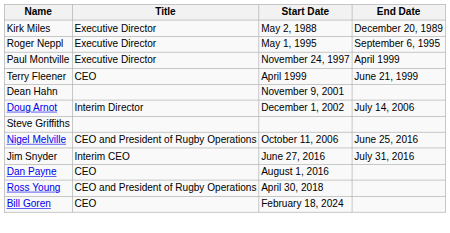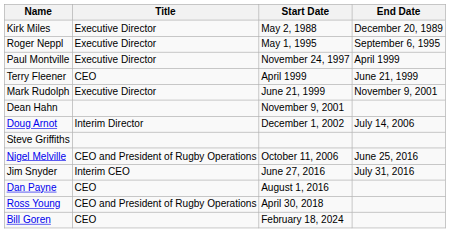+ row: Mark Rudolph | Executive Director | June 21, 1999 | November 9, 2001
